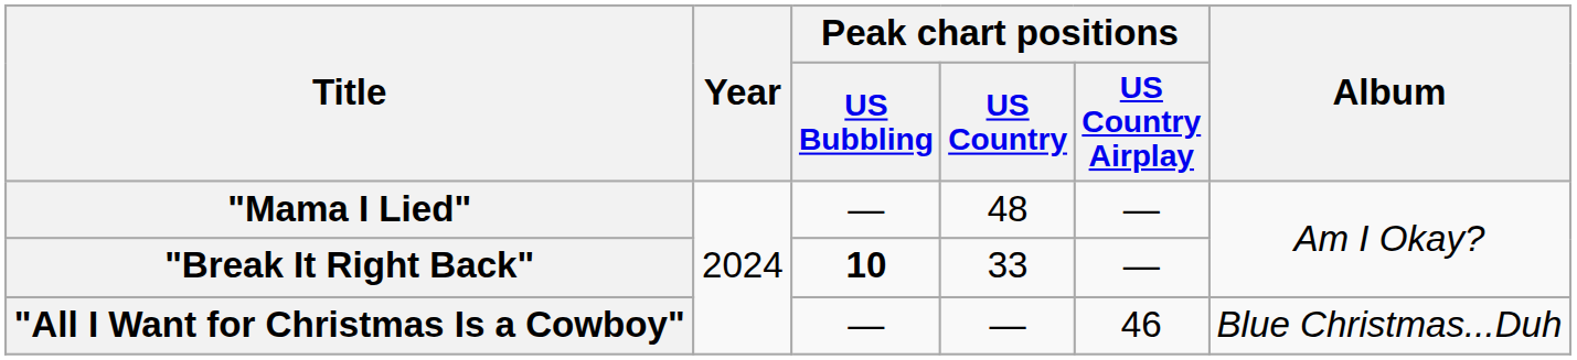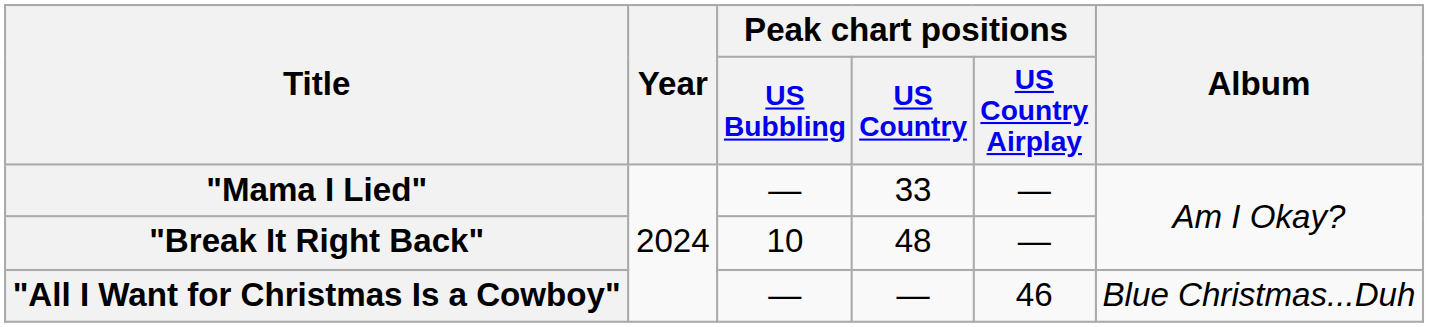"Mama I Lied" | Peak chart positions / US Country: 48 -> 33
"Break It Right Back" | Peak chart positions / US Bubbling: bold -> normal
"Break It Right Back" | Peak chart positions / US Country: 33 -> 48
